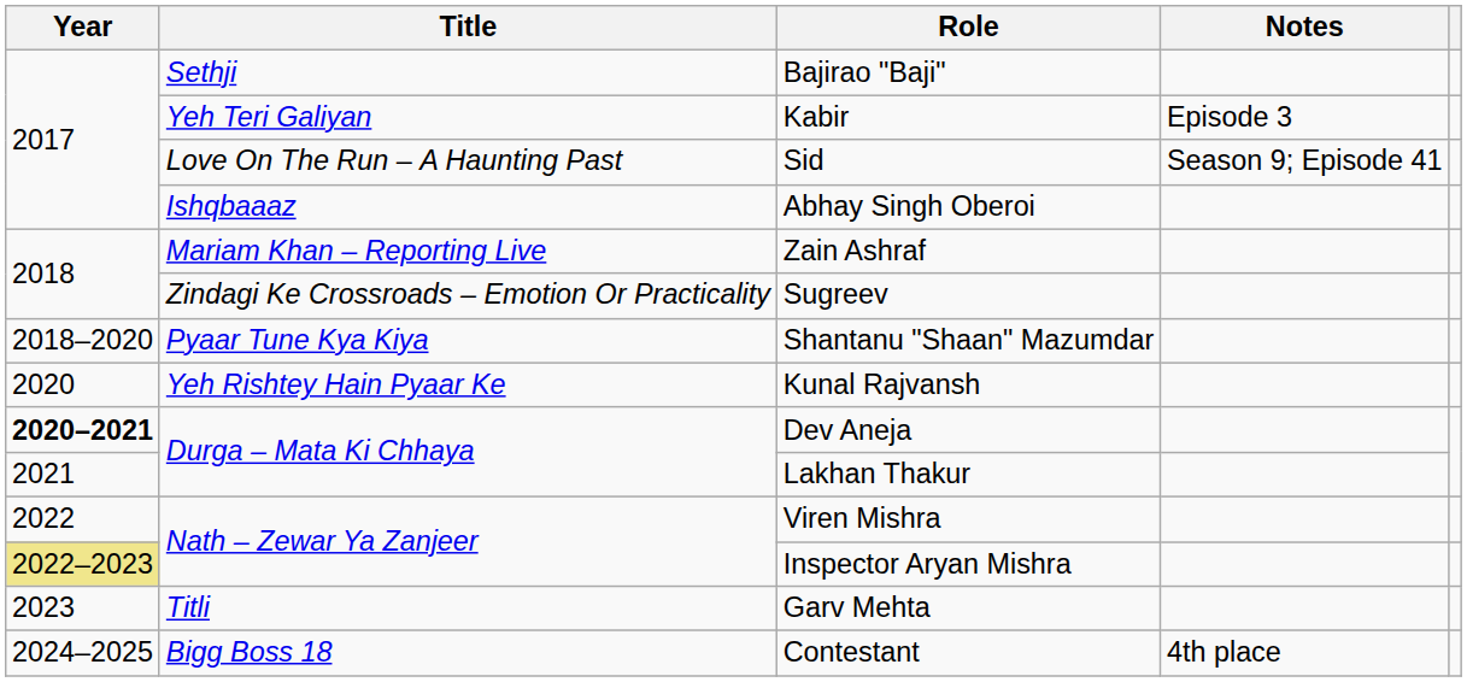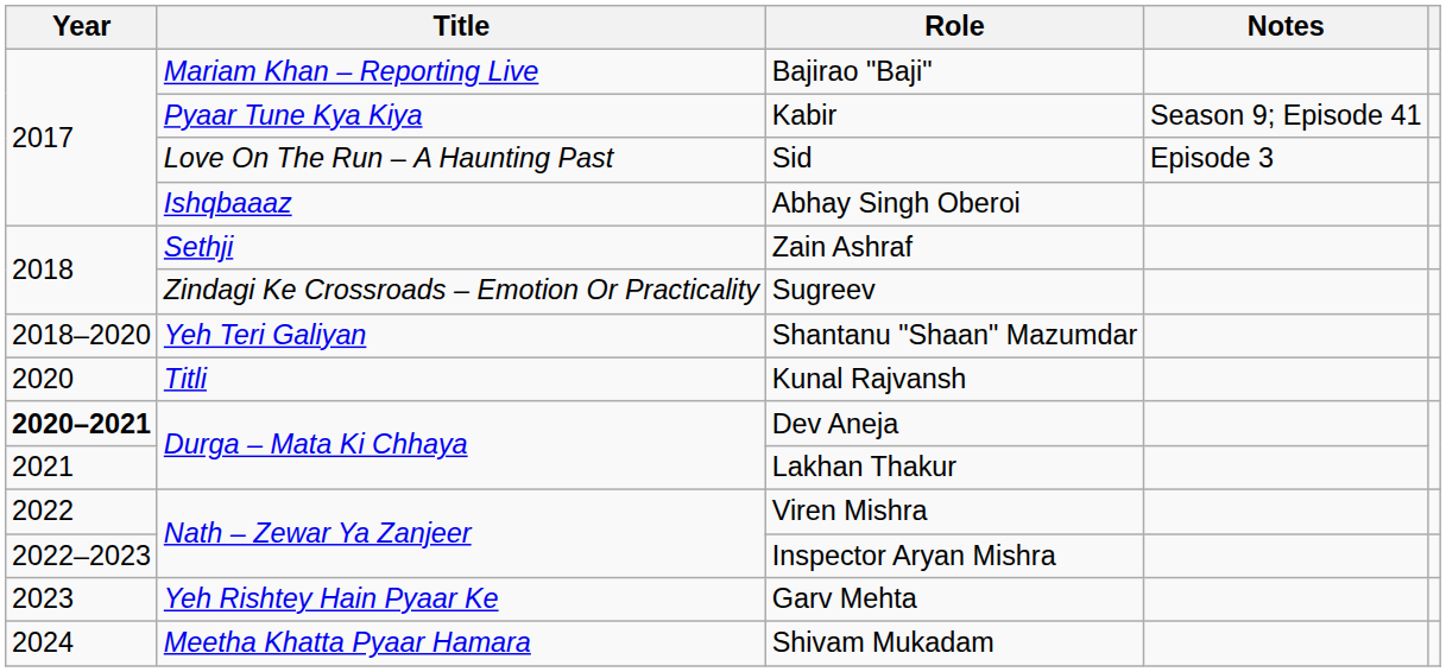Bajirao "Baji" | Title: Sethji -> Mariam Khan – Reporting Live
Kabir | Title: Yeh Teri Galiyan -> Pyaar Tune Kya Kiya
Kabir | Notes: Episode 3 -> Season 9; Episode 41
Sid | Notes: Season 9; Episode 41 -> Episode 3
Zain Ashraf | Title: Mariam Khan – Reporting Live -> Sethji
Shantanu "Shaan" Mazumdar | Title: Pyaar Tune Kya Kiya -> Yeh Teri Galiyan
Kunal Rajvansh | Title: Yeh Rishtey Hain Pyaar Ke -> Titli
Inspector Aryan Mishra | Year: khaki background -> no background
Garv Mehta | Title: Titli -> Yeh Rishtey Hain Pyaar Ke
+ row: 2024 | Meetha Khatta Pyaar Hamara | Shivam Mukadam
- row: 2024–2025 | Bigg Boss 18 | Contestant | 4th place
